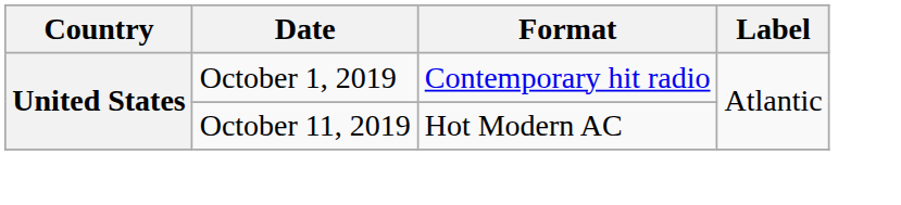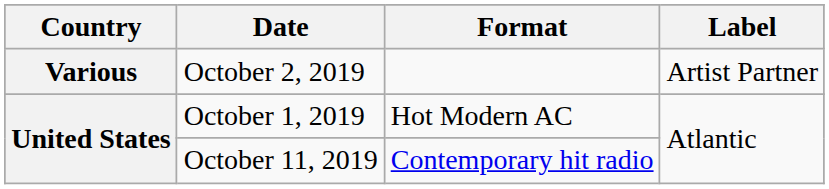+ row: Various | October 2, 2019 | Artist Partner
October 1, 2019 | Format: Contemporary hit radio -> Hot Modern AC
October 11, 2019 | Format: Hot Modern AC -> Contemporary hit radio
